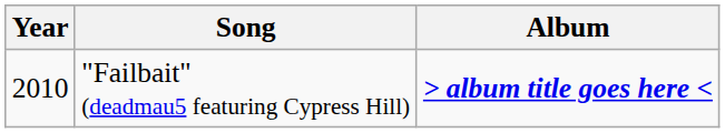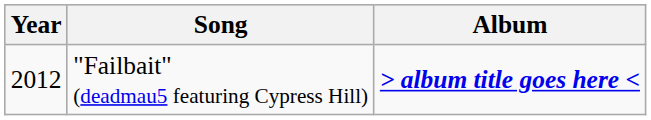"Failbait" (deadmau5 featuring Cypress Hill) | Year: 2010 -> 2012
